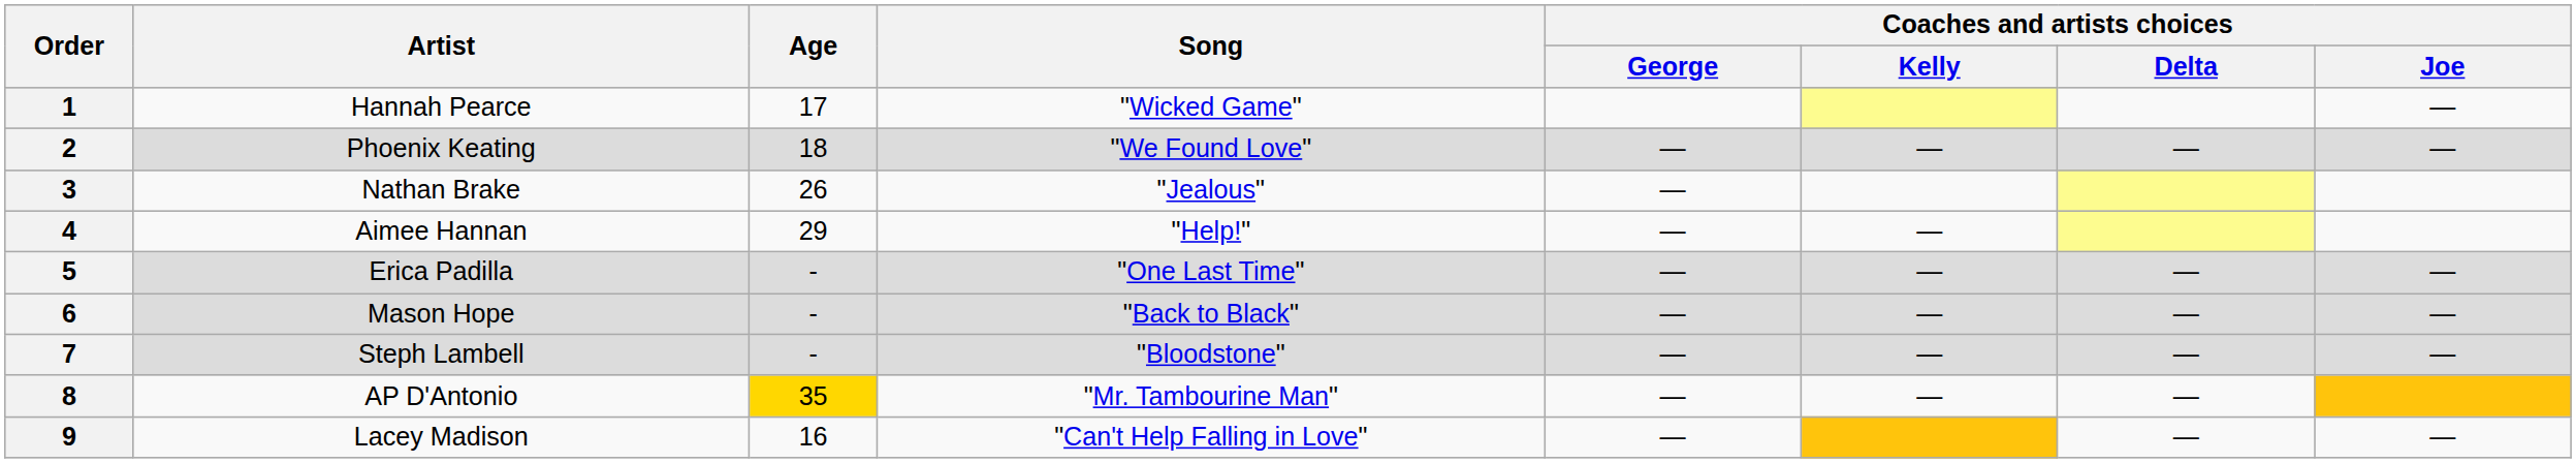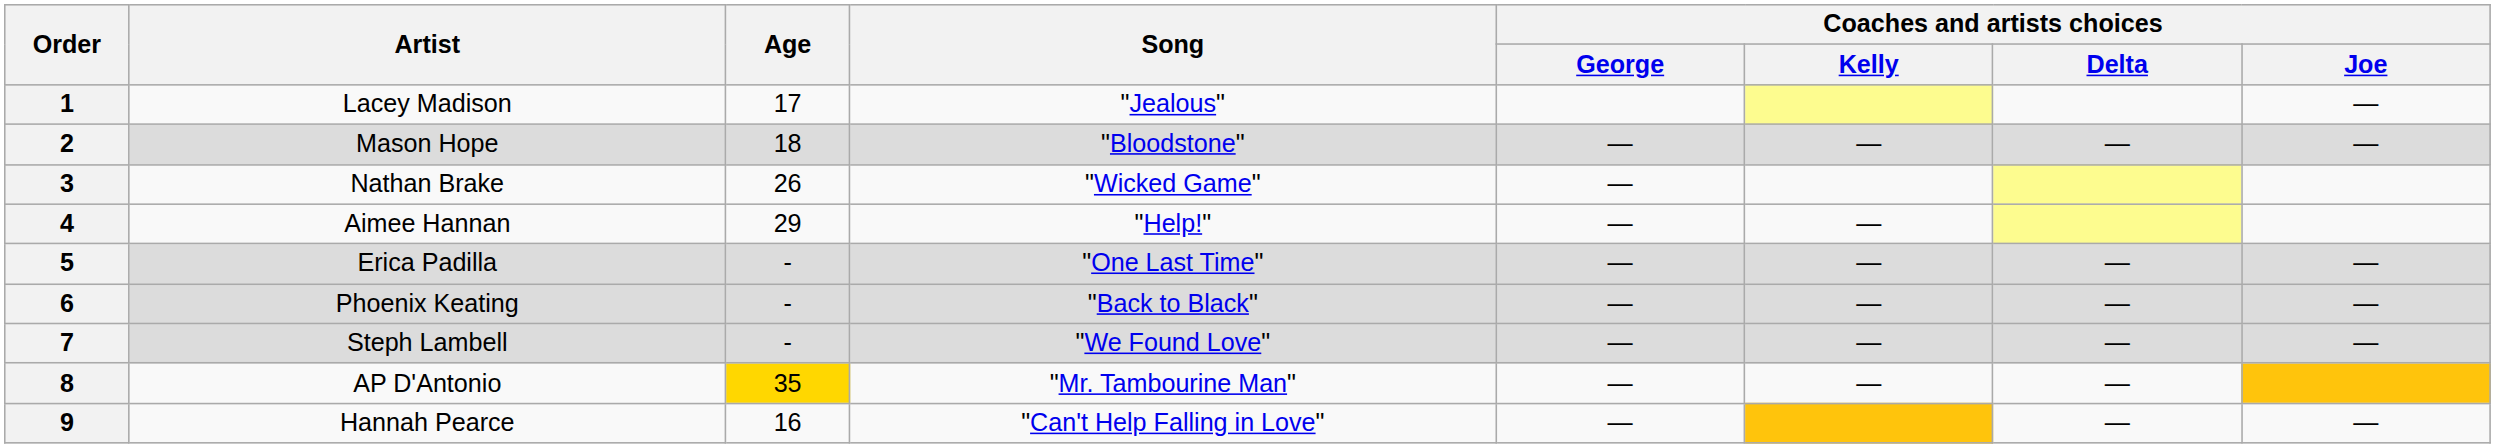1 | Artist: Hannah Pearce -> Lacey Madison
1 | Song: "Wicked Game" -> "Jealous"
2 | Artist: Phoenix Keating -> Mason Hope
2 | Song: "We Found Love" -> "Bloodstone"
3 | Song: "Jealous" -> "Wicked Game"
6 | Artist: Mason Hope -> Phoenix Keating
7 | Song: "Bloodstone" -> "We Found Love"
9 | Artist: Lacey Madison -> Hannah Pearce
